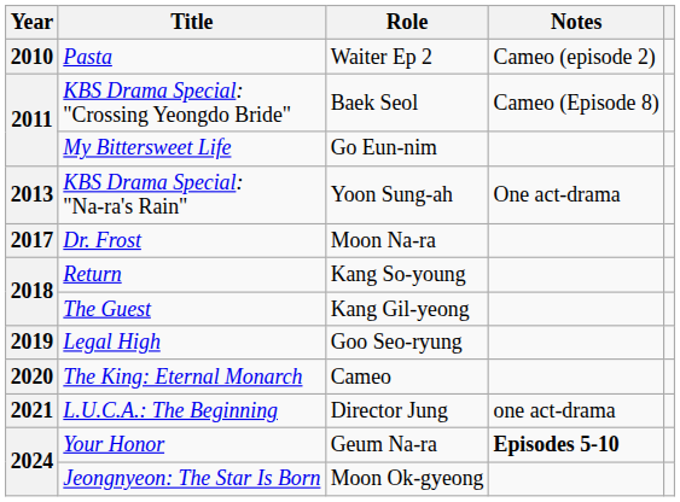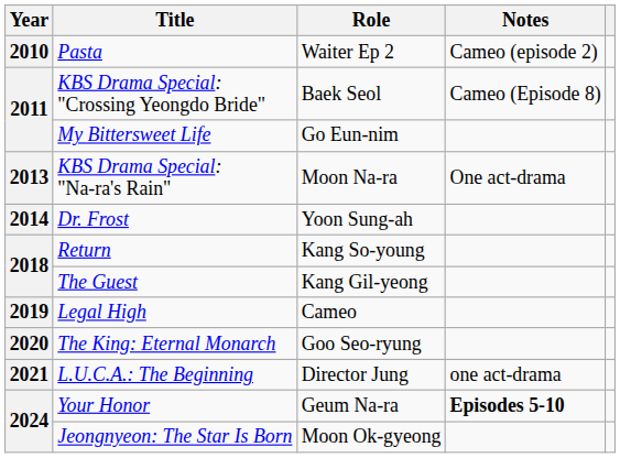KBS Drama Special: "Na-ra's Rain" | Role: Yoon Sung-ah -> Moon Na-ra
Dr. Frost | Year: 2017 -> 2014
Dr. Frost | Role: Moon Na-ra -> Yoon Sung-ah
Legal High | Role: Goo Seo-ryung -> Cameo
The King: Eternal Monarch | Role: Cameo -> Goo Seo-ryung
